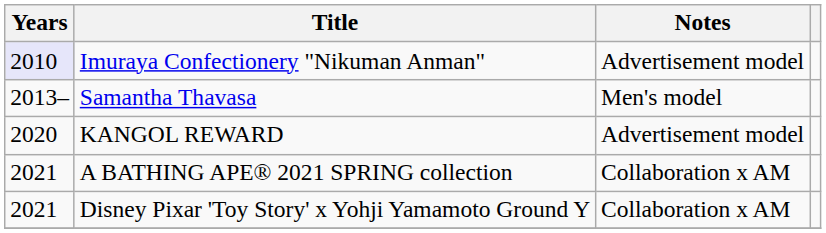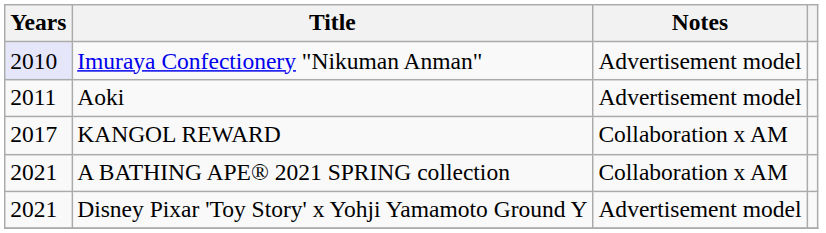+ row: 2011 | Aoki | Advertisement model
- row: 2013– | Samantha Thavasa | Men's model
KANGOL REWARD | Years: 2020 -> 2017
KANGOL REWARD | Notes: Advertisement model -> Collaboration x AM
Disney Pixar 'Toy Story' x Yohji Yamamoto Ground Y | Notes: Collaboration x AM -> Advertisement model
